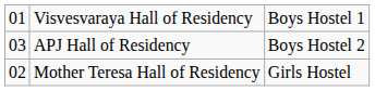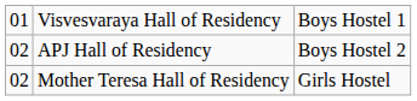APJ Hall of Residency | column 1: 03 -> 02
